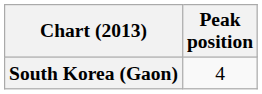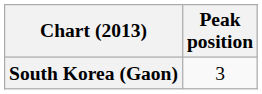South Korea (Gaon) | Peak position: 4 -> 3
